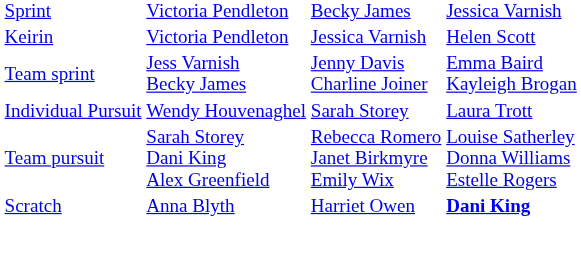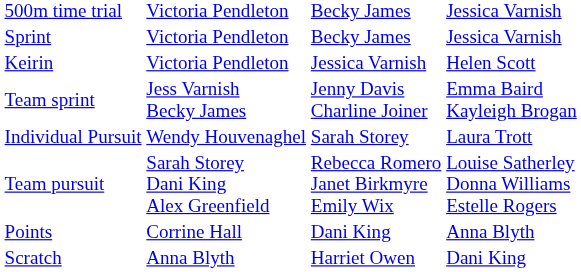+ row: 500m time trial | Victoria Pendleton | Becky James | Jessica Varnish
+ row: Points | Corrine Hall | Dani King | Anna Blyth
Scratch | column 4: bold -> normal
